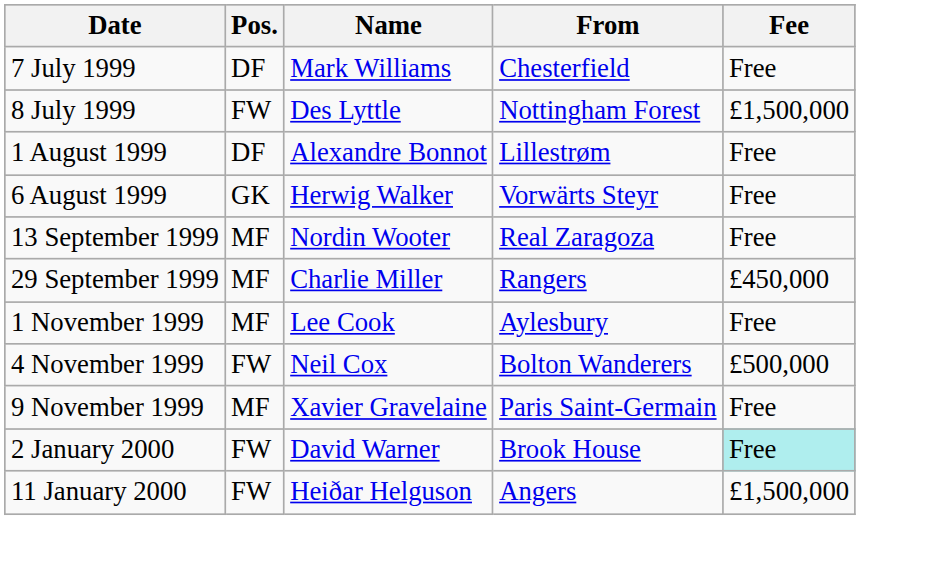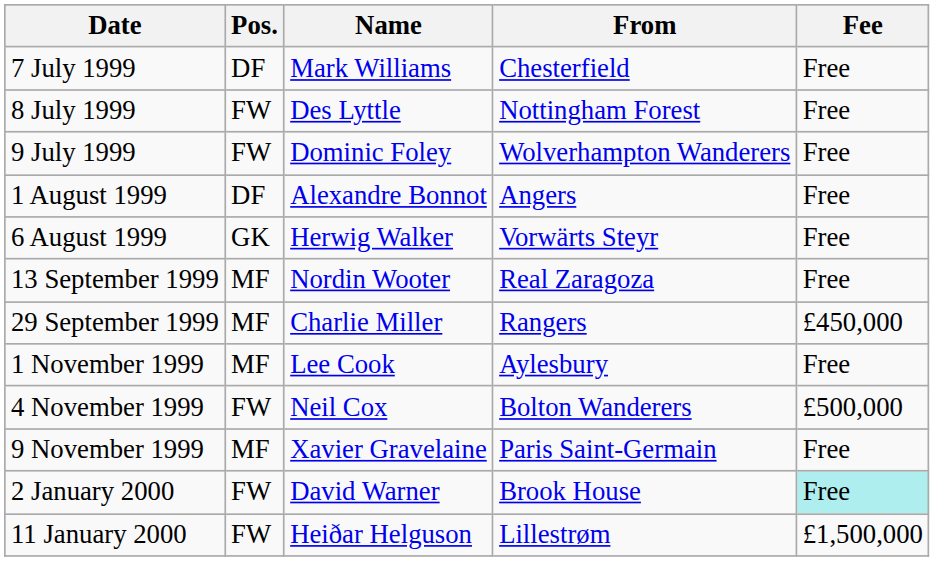8 July 1999 | Fee: £1,500,000 -> Free
+ row: 9 July 1999 | FW | Dominic Foley | Wolverhampton Wanderers | Free
1 August 1999 | From: Lillestrøm -> Angers
11 January 2000 | From: Angers -> Lillestrøm
